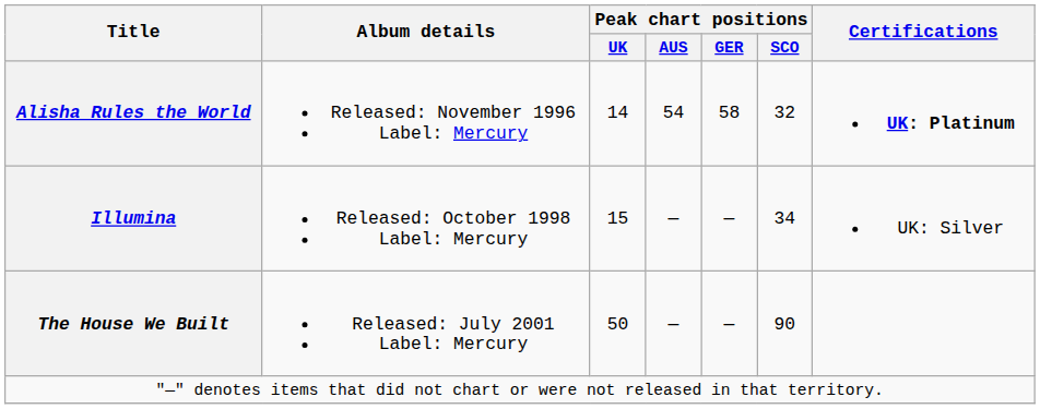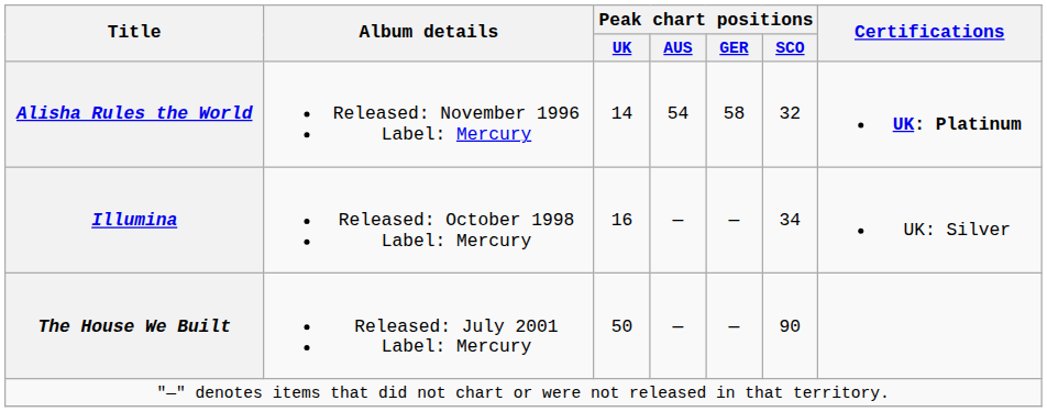Illumina | Peak chart positions / UK: 15 -> 16
